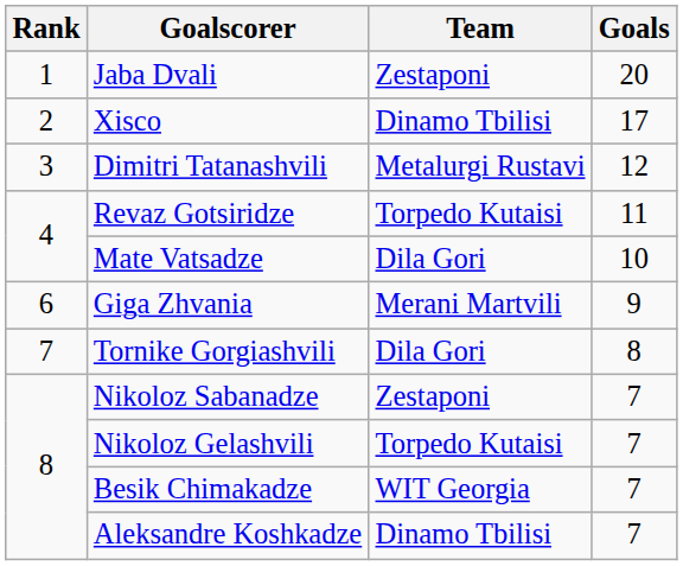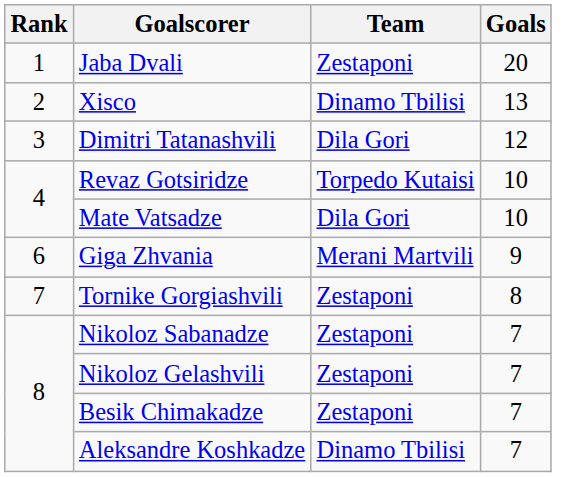Xisco | Goals: 17 -> 13
Dimitri Tatanashvili | Team: Metalurgi Rustavi -> Dila Gori
Revaz Gotsiridze | Goals: 11 -> 10
Tornike Gorgiashvili | Team: Dila Gori -> Zestaponi
Nikoloz Gelashvili | Team: Torpedo Kutaisi -> Zestaponi
Besik Chimakadze | Team: WIT Georgia -> Zestaponi
